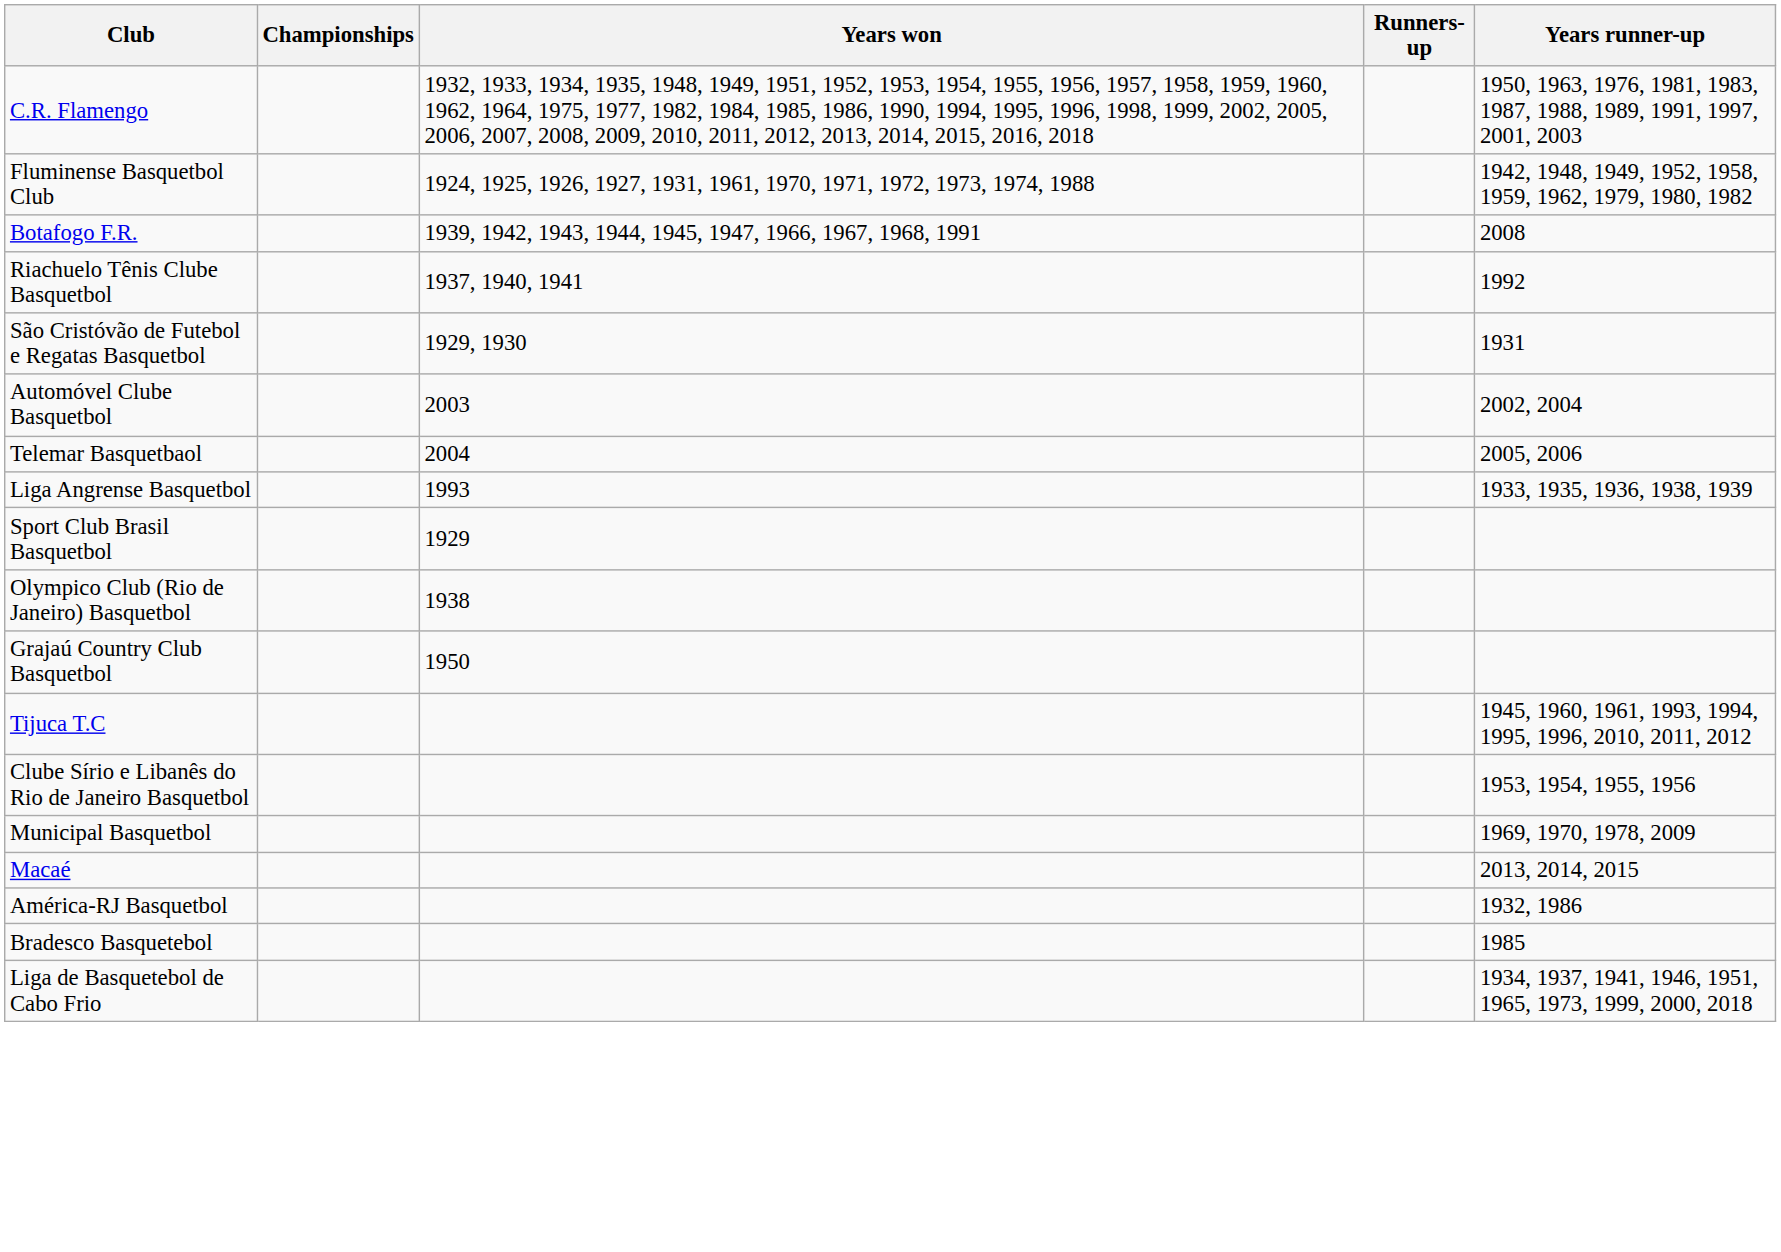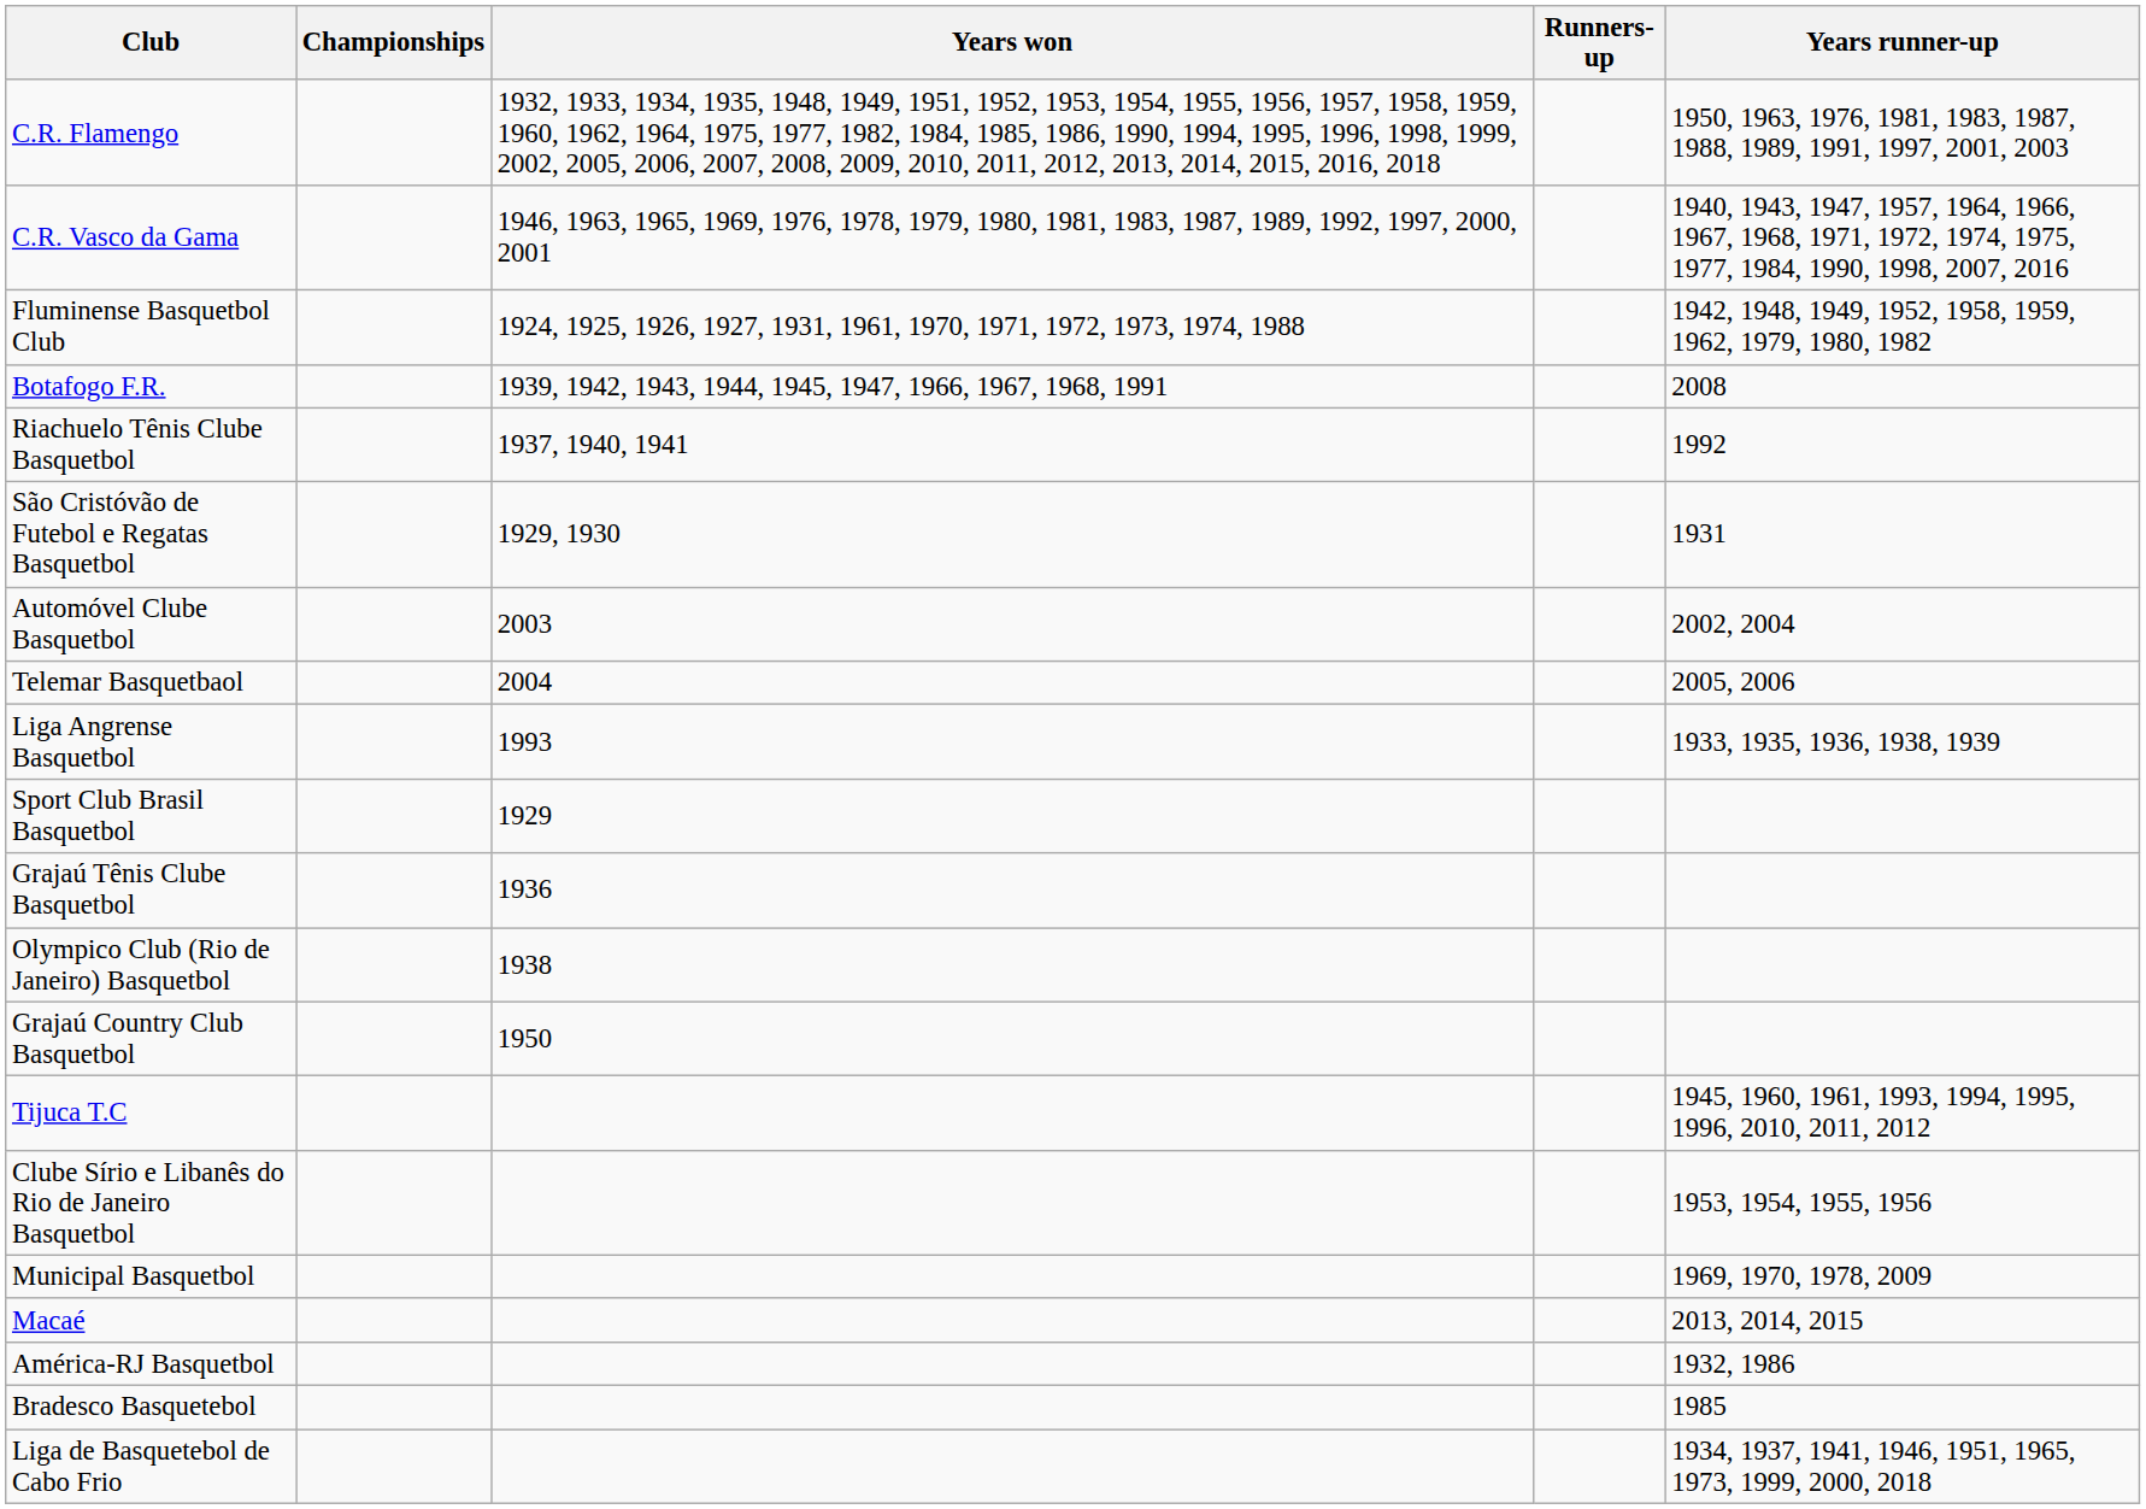+ row: C.R. Vasco da Gama | 1946, 1963, 1965, 1969, 1976, 1978, 1979, 1980, 1981, 1983, 1987, 1989, 1992, 1997, 2000, 2001 | 1940, 1943, 1947, 1957, 1964, 1966, 1967, 1968, 1971, 1972, 1974, 1975, 1977, 1984, 1990, 1998, 2007, 2016
+ row: Grajaú Tênis Clube Basquetbol | 1936
